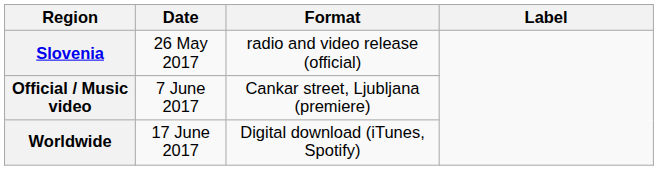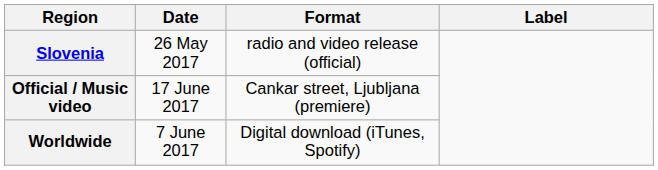Official / Music video | Date: 7 June 2017 -> 17 June 2017
Worldwide | Date: 17 June 2017 -> 7 June 2017
